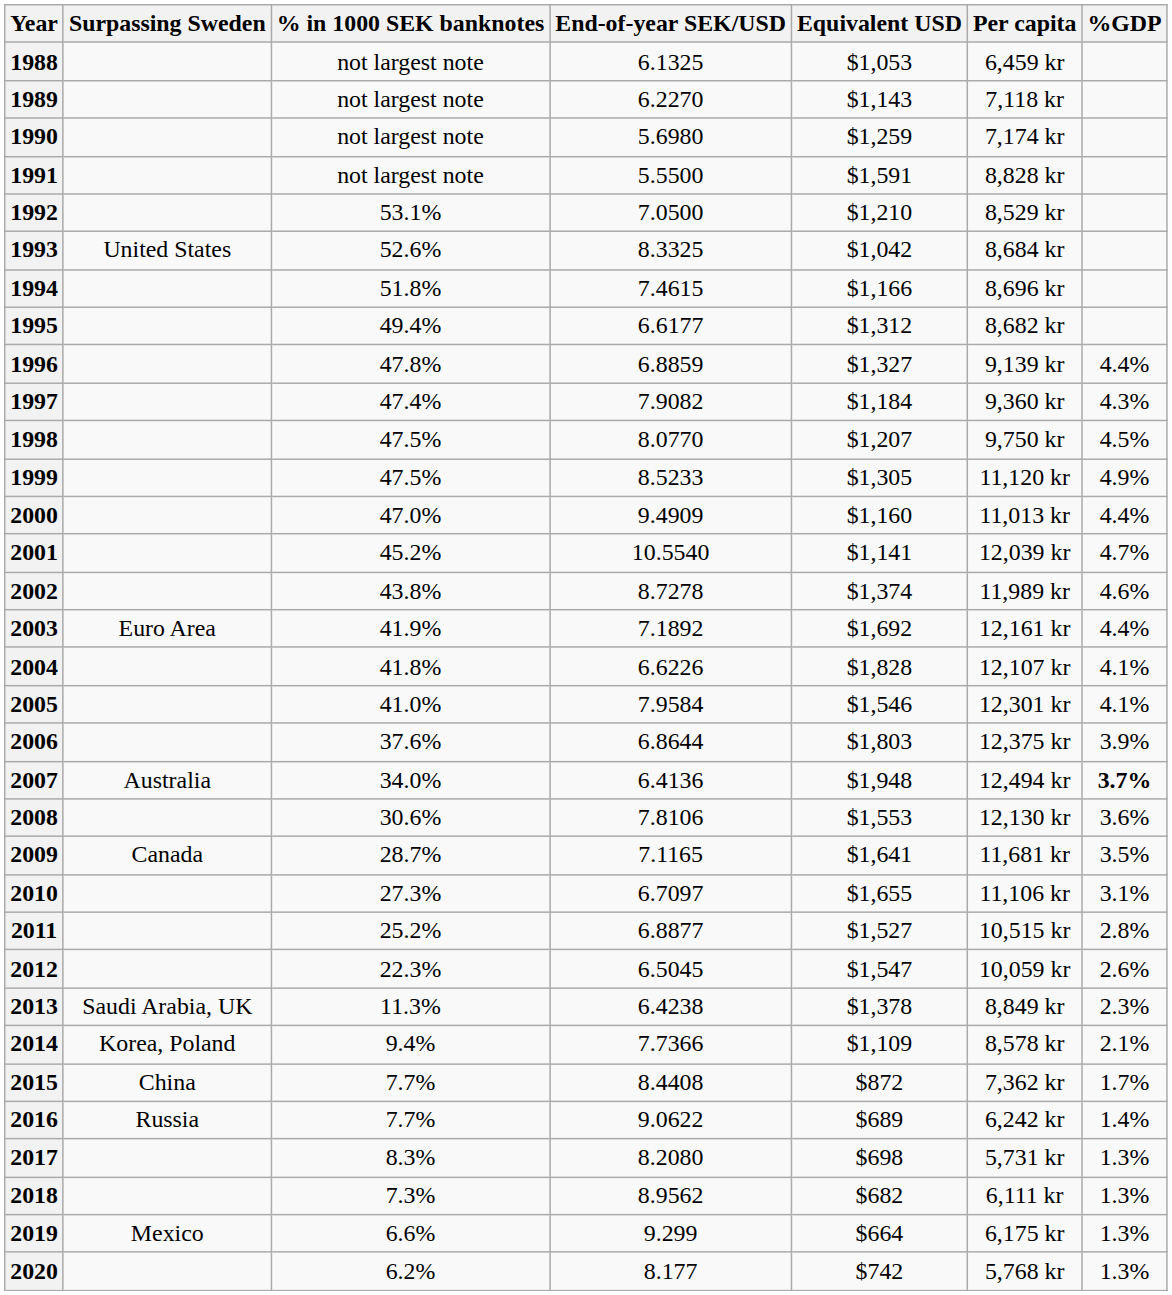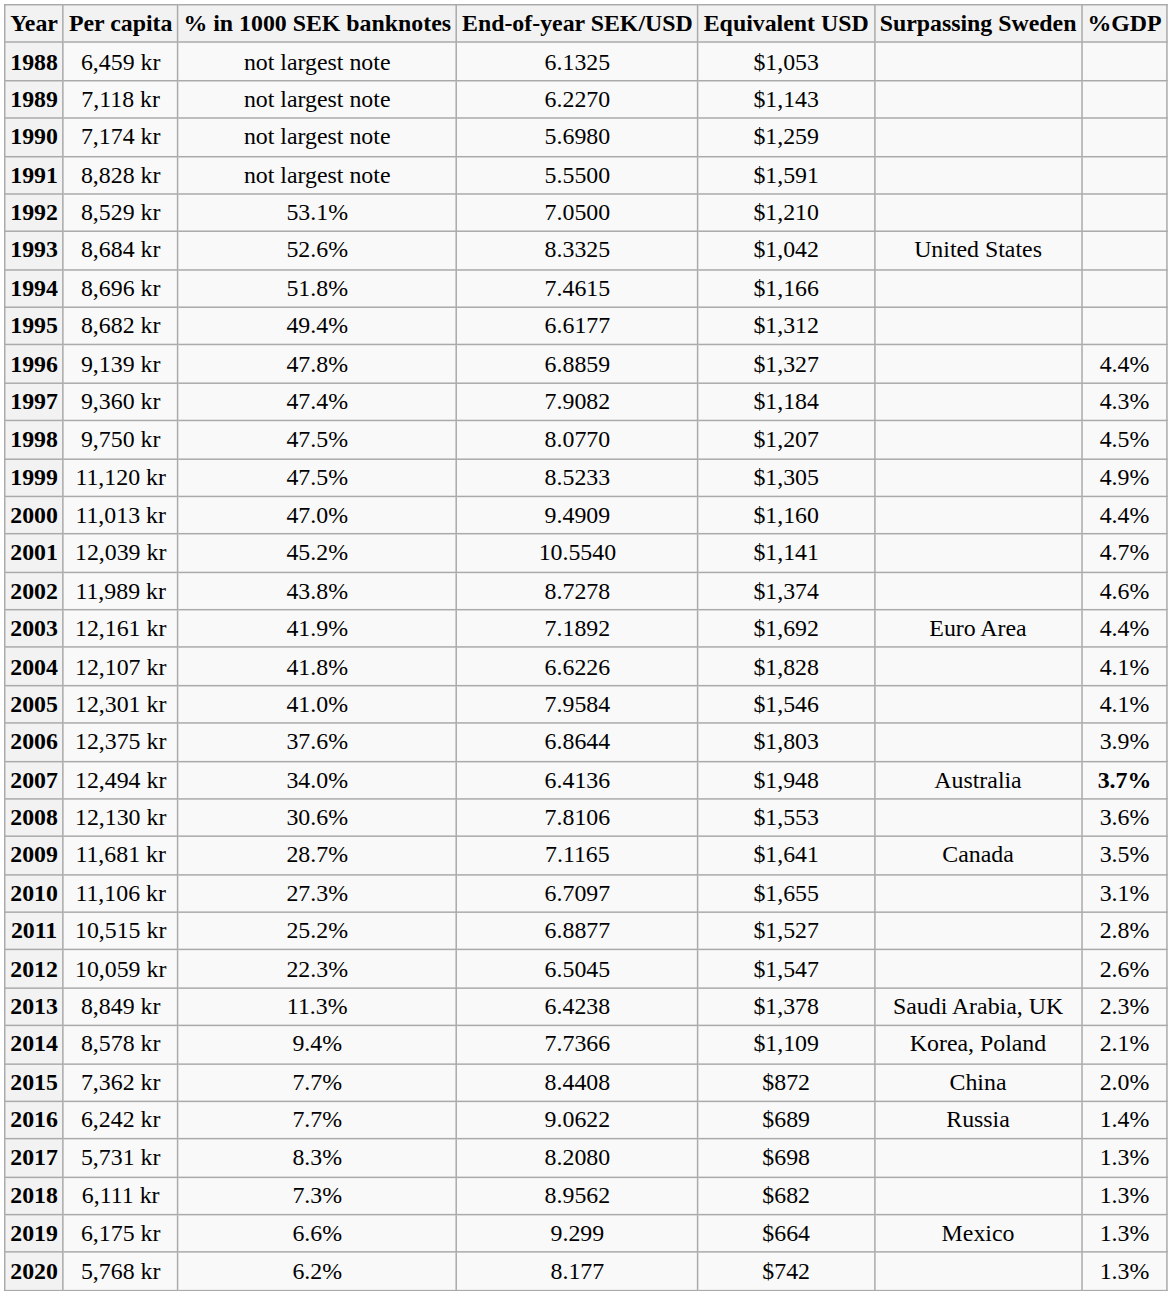columns swapped: Per capita <-> Surpassing Sweden
2015 | %GDP: 1.7% -> 2.0%
